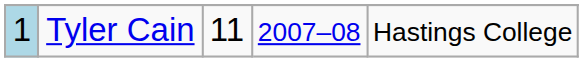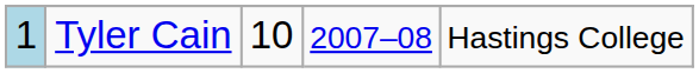Tyler Cain | column 3: 11 -> 10
